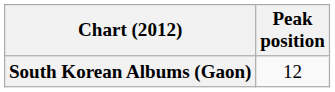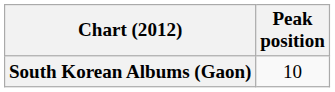South Korean Albums (Gaon) | Peak position: 12 -> 10
